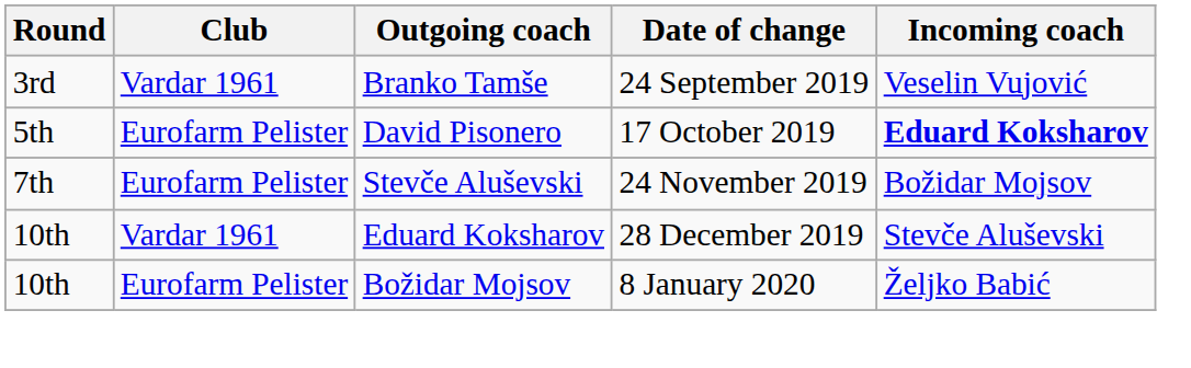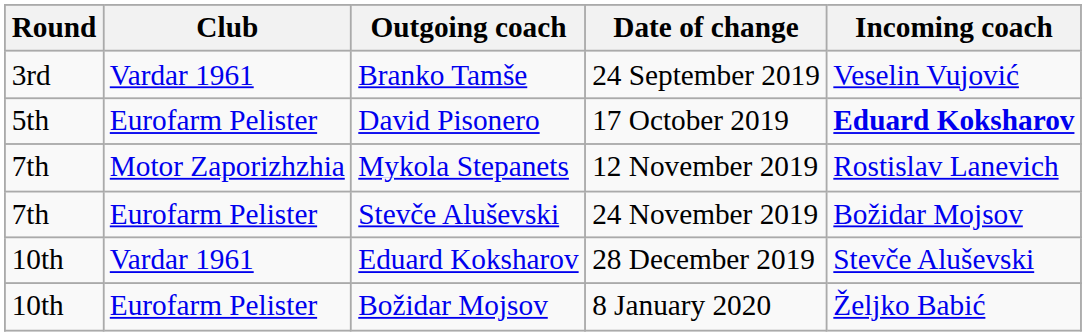+ row: 7th | Motor Zaporizhzhia | Mykola Stepanets | 12 November 2019 | Rostislav Lanevich
